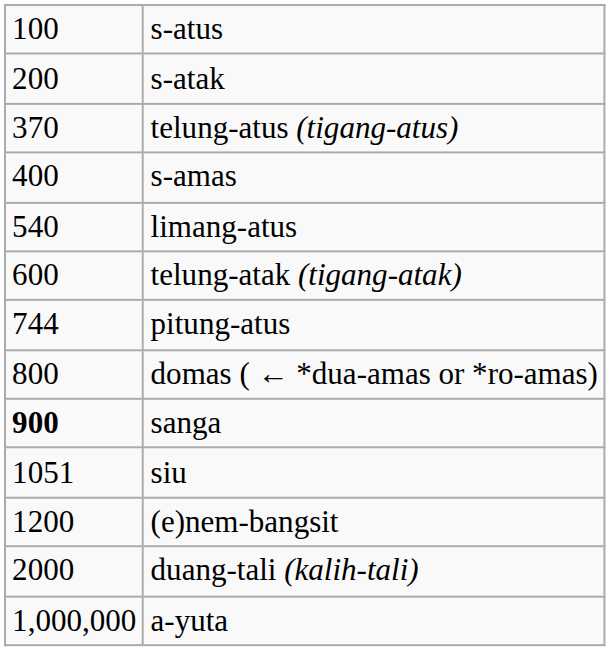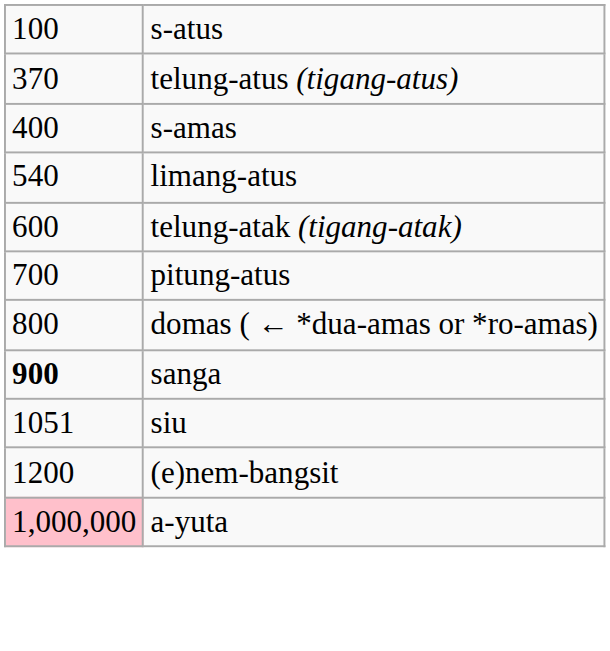- row: 200 | s-atak
pitung-atus | column 1: 744 -> 700
- row: 2000 | duang-tali (kalih-tali)
a-yuta | column 1: no background -> pink background
